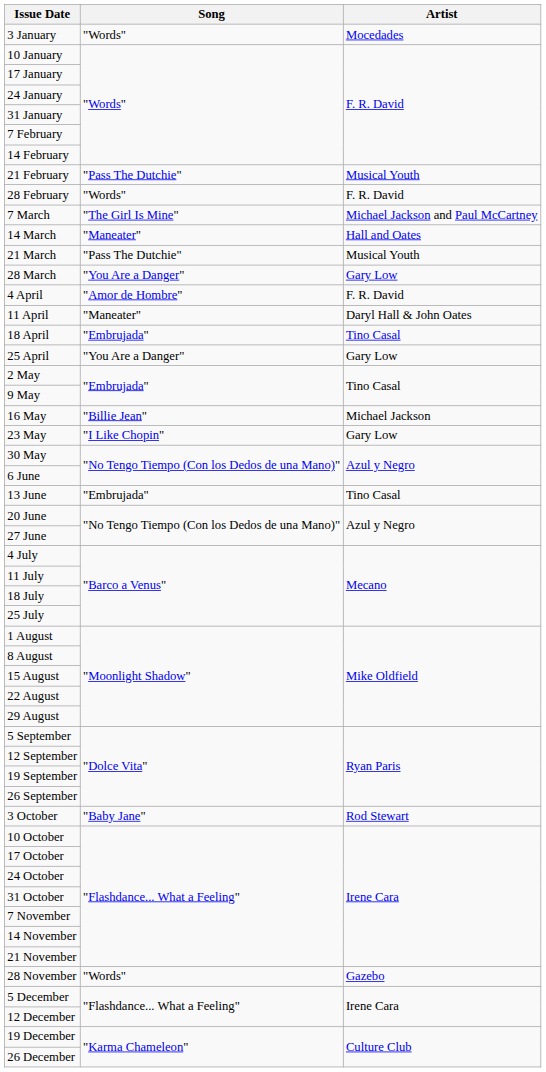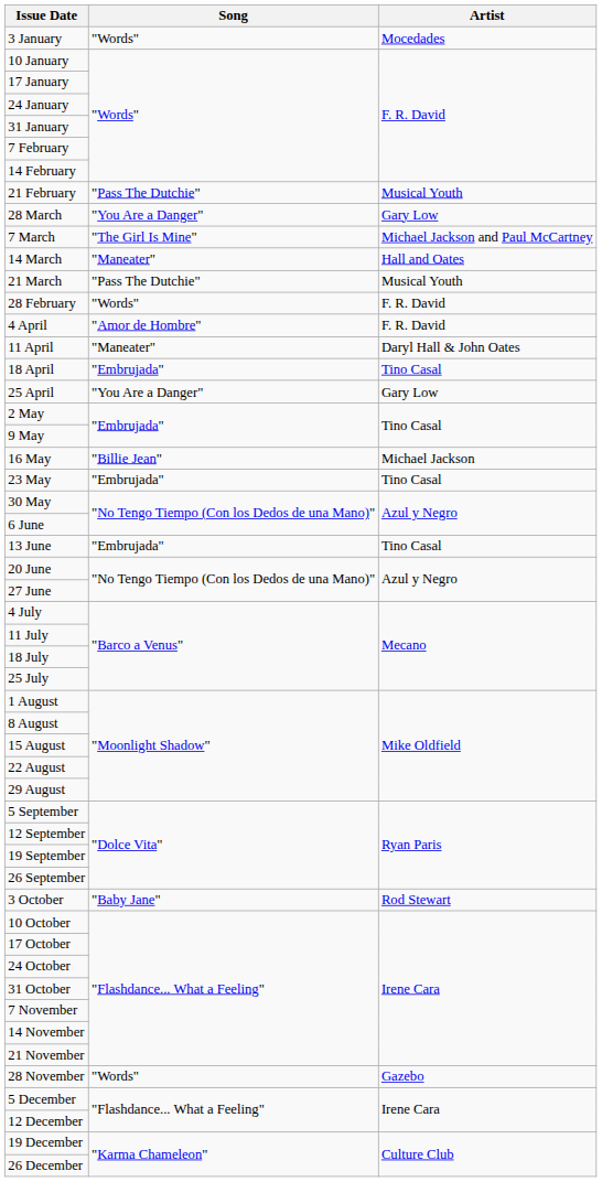rows swapped: 28 February <-> 28 March
23 May | Song: "I Like Chopin" -> "Embrujada"
23 May | Artist: Gary Low -> Tino Casal
